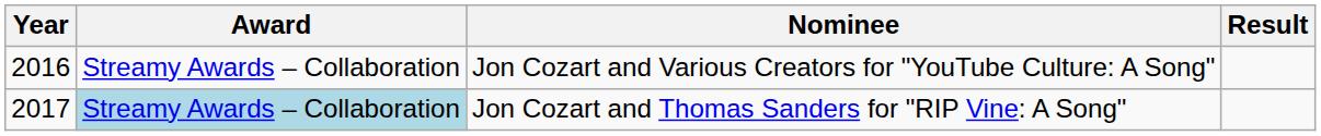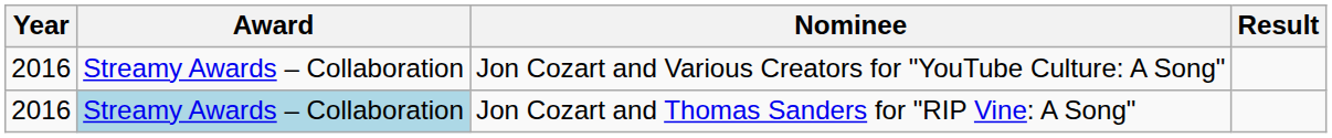Jon Cozart and Thomas Sanders for "RIP Vine: A Song" | Year: 2017 -> 2016
